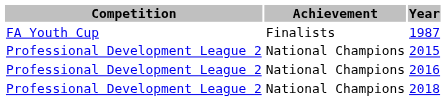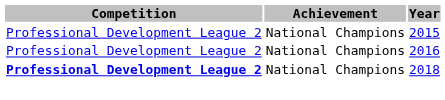- row: FA Youth Cup | Finalists | 1987
2018 | Competition: normal -> bold
